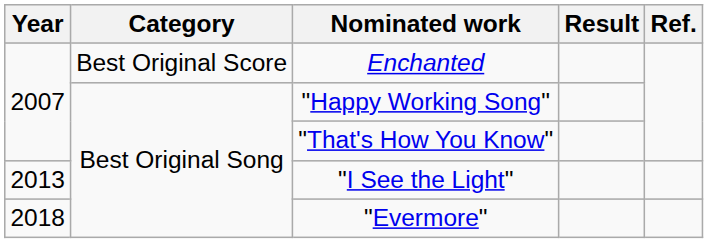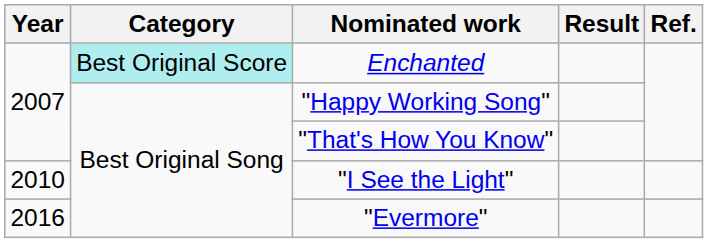Enchanted | Category: no background -> paleturquoise background
"I See the Light" | Year: 2013 -> 2010
"Evermore" | Year: 2018 -> 2016
